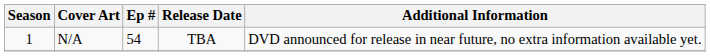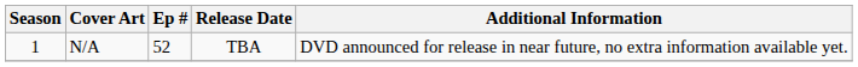N/A | Ep #: 54 -> 52
